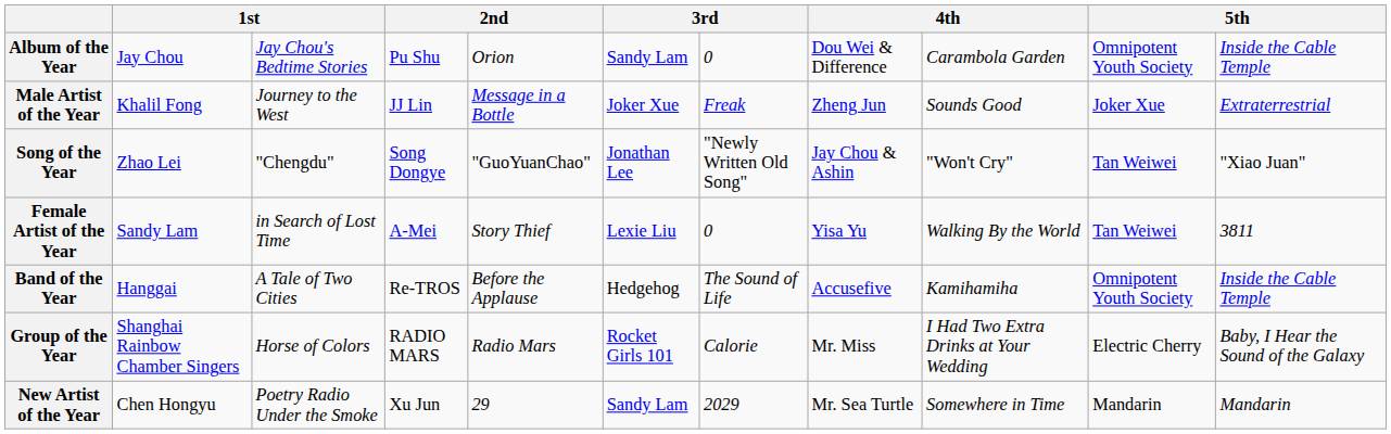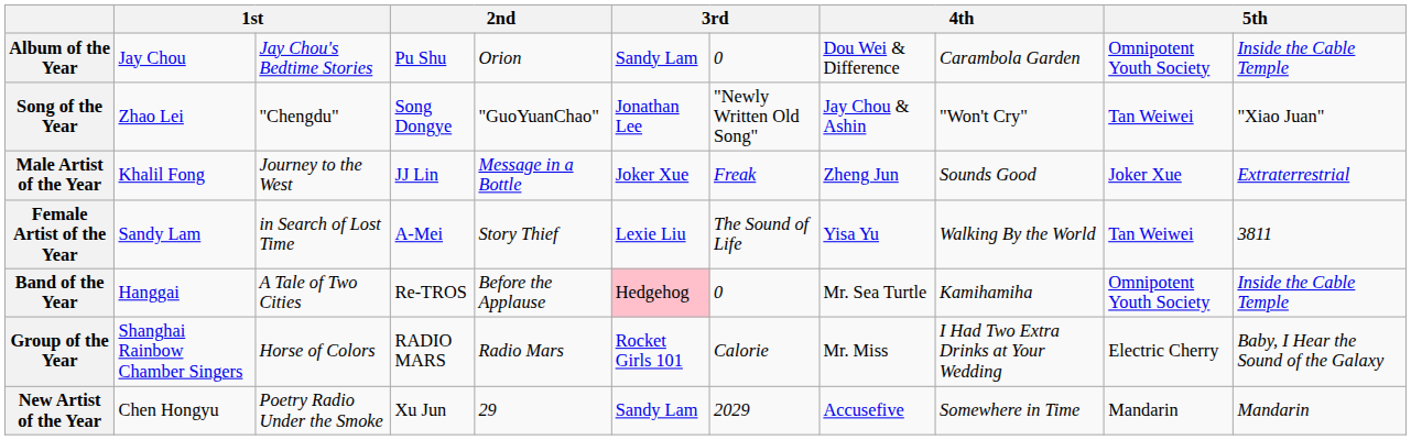rows swapped: Song of the Year <-> Male Artist of the Year
Female Artist of the Year | column 7: 0 -> The Sound of Life
Band of the Year | column 6: no background -> pink background
Band of the Year | column 7: The Sound of Life -> 0
Band of the Year | column 8: Accusefive -> Mr. Sea Turtle
New Artist of the Year | column 8: Mr. Sea Turtle -> Accusefive
